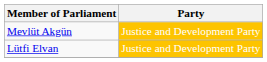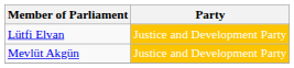rows swapped: Lütfi Elvan <-> Mevlüt Akgün
